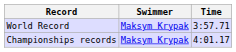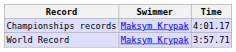rows swapped: World Record <-> Championships records
